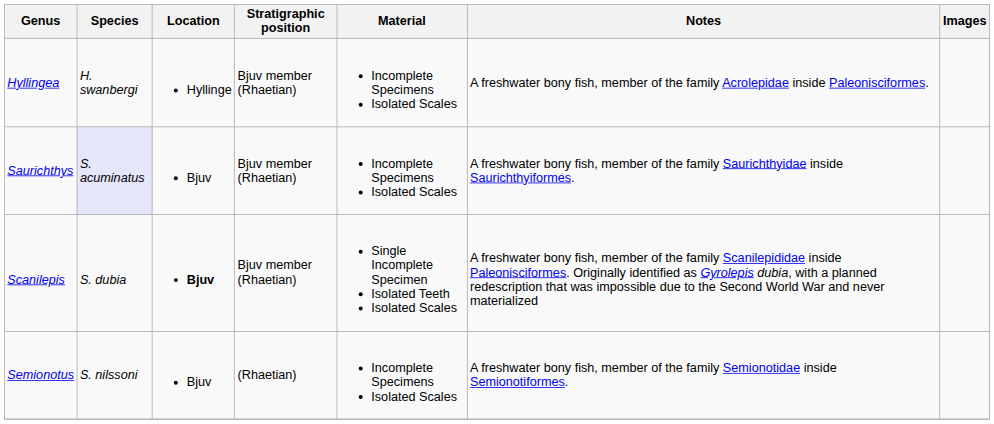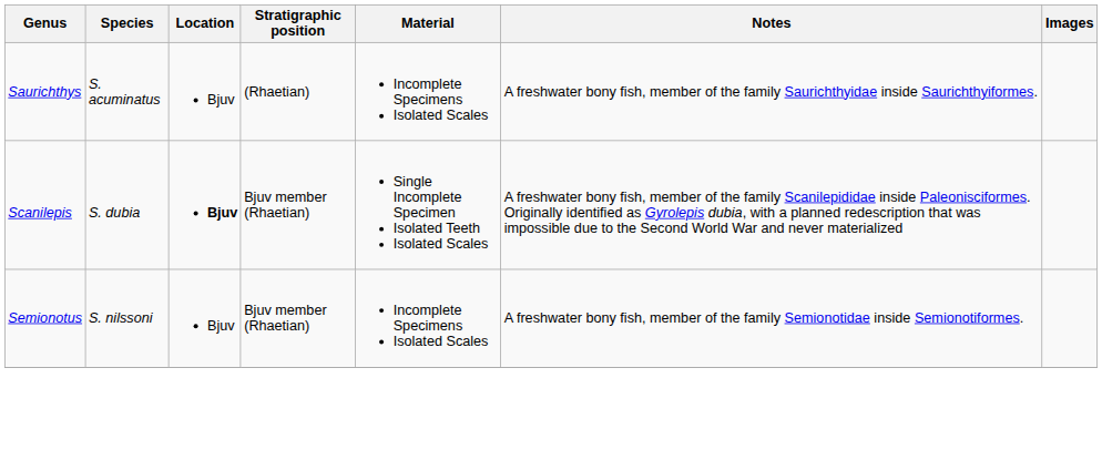- row: Hyllingea | H. swanbergi | Hyllinge | Bjuv member (Rhaetian) | Incomplete Specimens Isolated Scales | A freshwater bony fish, member of the family Acrolepidae inside Paleonisciformes.
Saurichthys | Species: lavender background -> no background
Saurichthys | Stratigraphic position: Bjuv member (Rhaetian) -> (Rhaetian)
Semionotus | Stratigraphic position: (Rhaetian) -> Bjuv member (Rhaetian)
